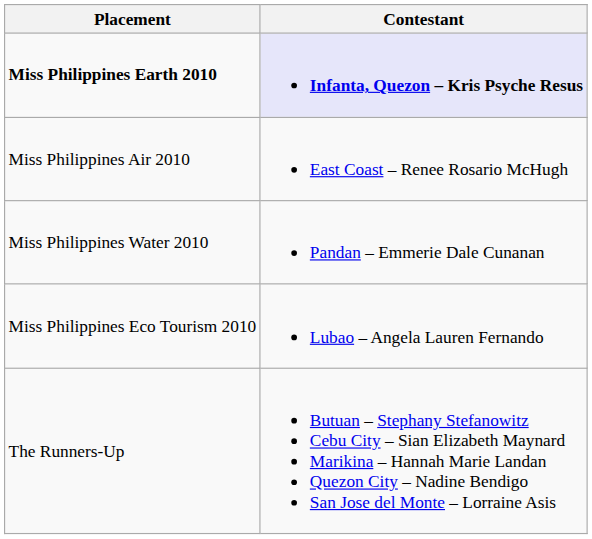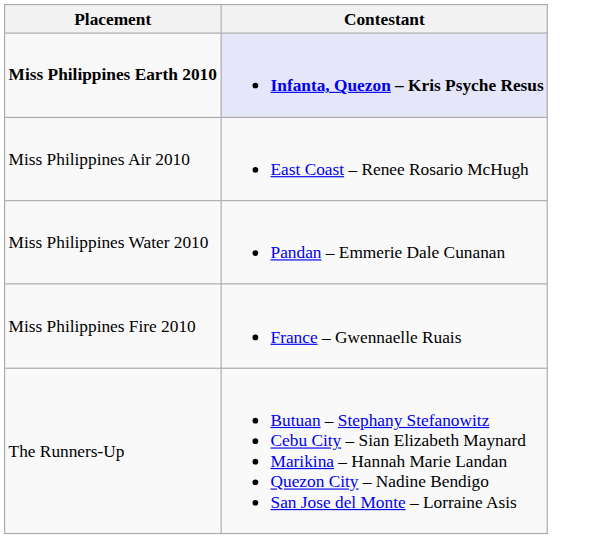+ row: Miss Philippines Fire 2010 | France – Gwennaelle Ruais
- row: Miss Philippines Eco Tourism 2010 | Lubao – Angela Lauren Fernando
